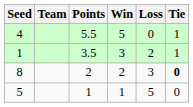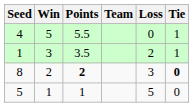columns swapped: Team <-> Win
8 | Points: normal -> bold
